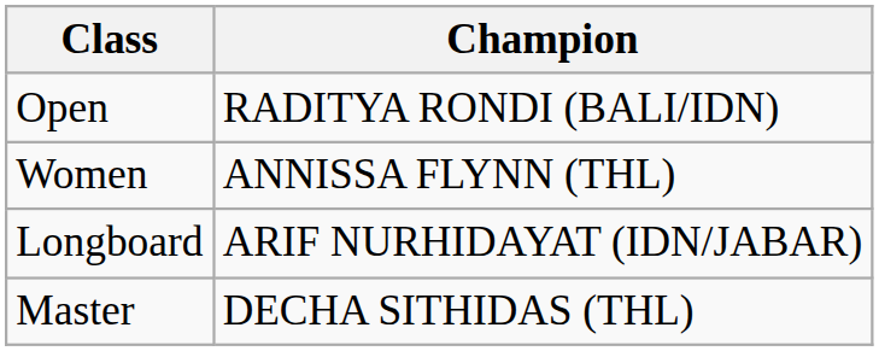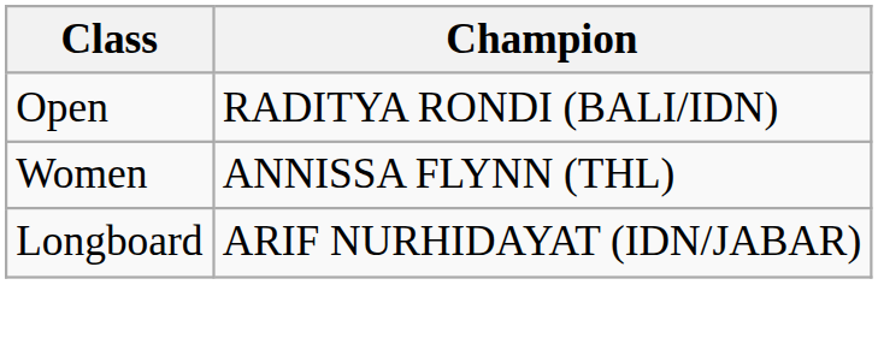- row: Master | DECHA SITHIDAS (THL)
